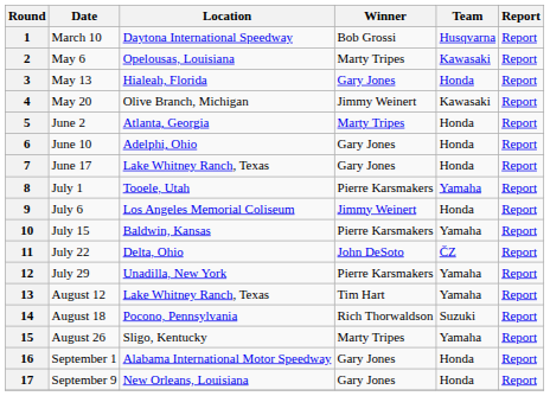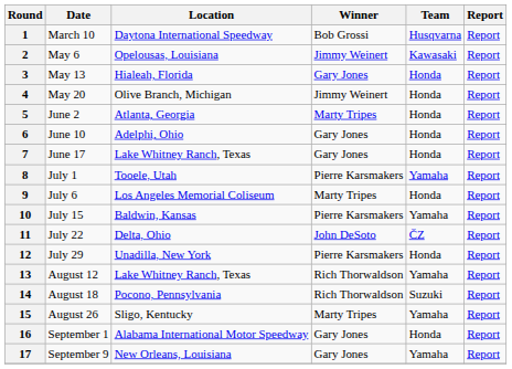2 | Winner: Marty Tripes -> Jimmy Weinert
4 | Team: Kawasaki -> Honda
9 | Winner: Jimmy Weinert -> Marty Tripes
12 | Team: Yamaha -> Honda
13 | Winner: Tim Hart -> Rich Thorwaldson
17 | Team: Honda -> Yamaha
